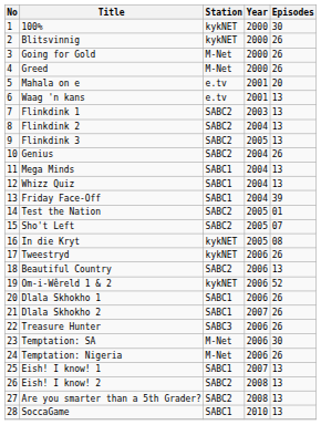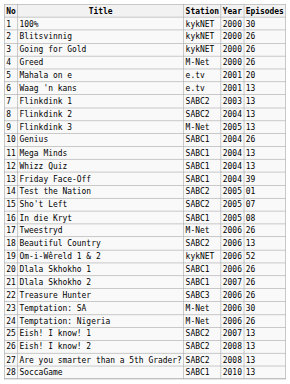Going for Gold | Station: M-Net -> kykNET
Flinkdink 3 | Station: SABC2 -> M-Net
Genius | Station: SABC2 -> SABC1
In die Kryt | Station: kykNET -> SABC1
Tweestryd | Station: kykNET -> M-Net
Eish! I know! 1 | Station: SABC1 -> SABC2
